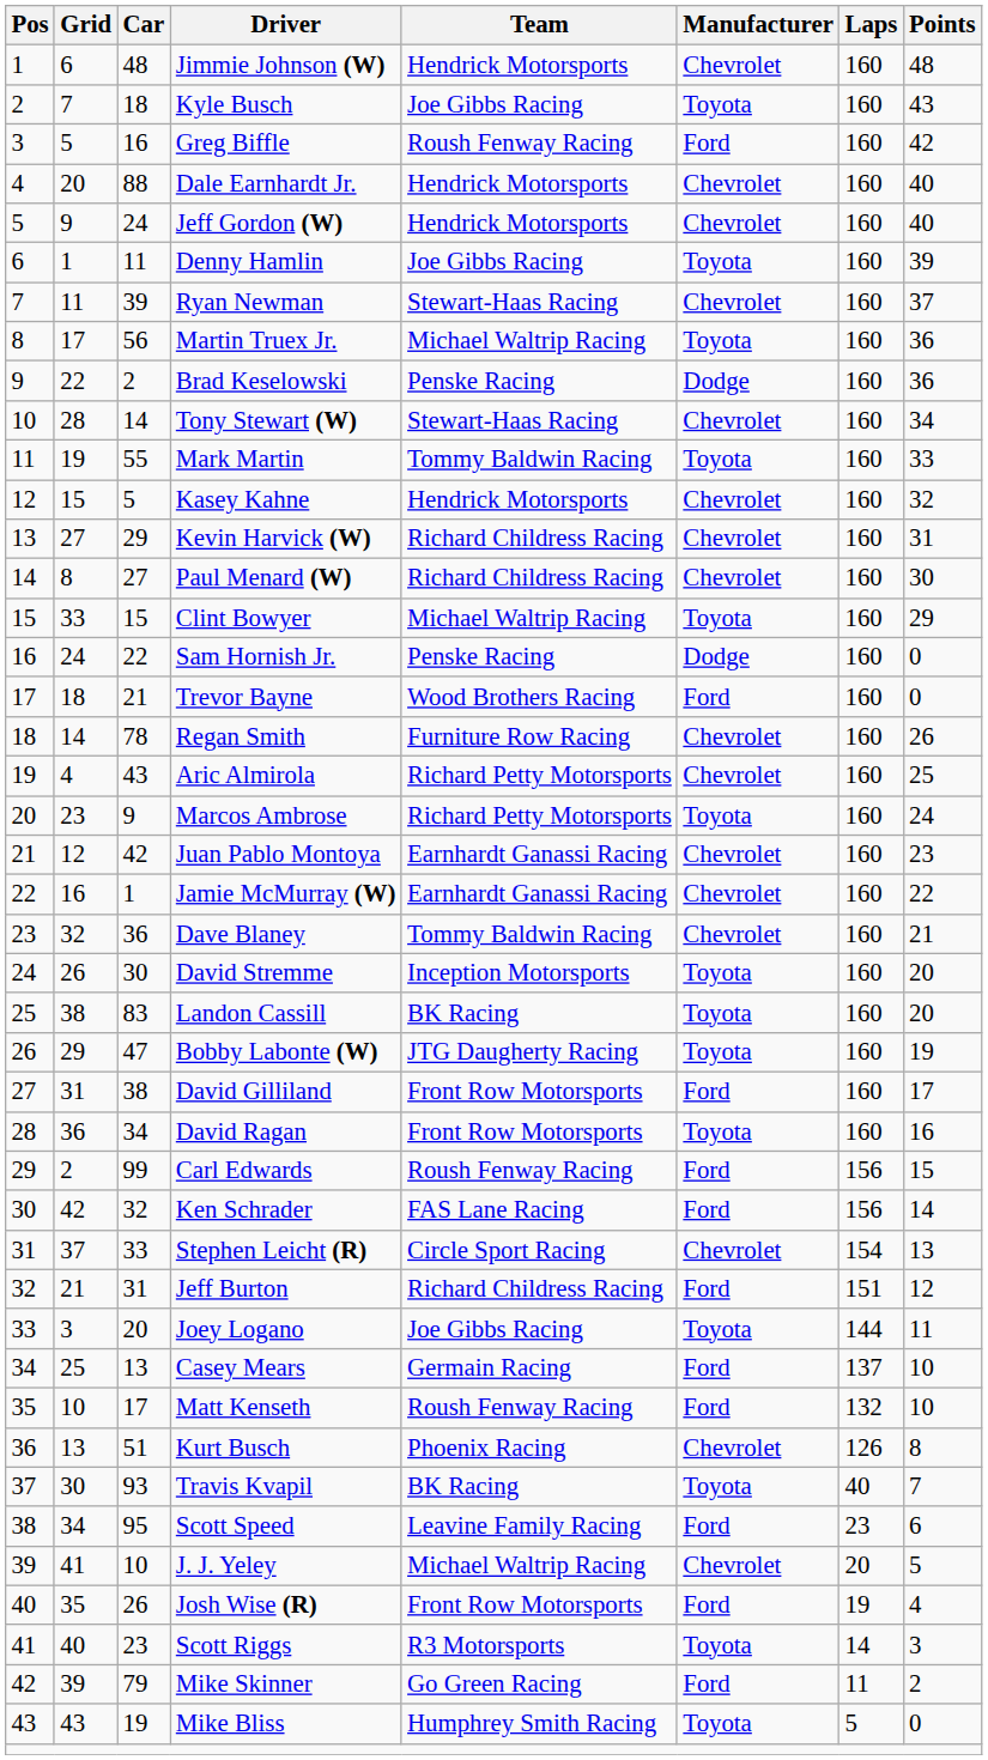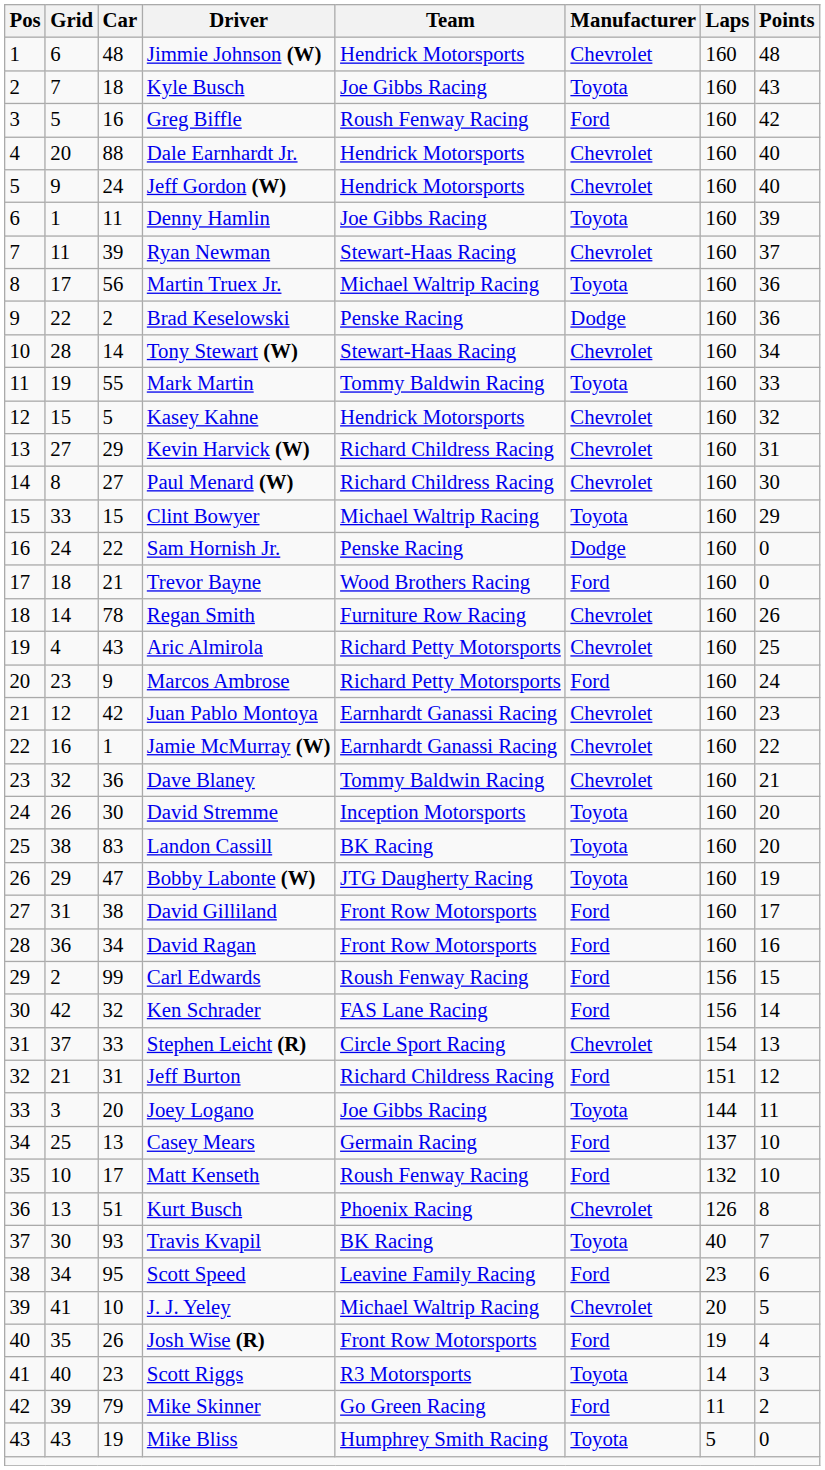Marcos Ambrose | Manufacturer: Toyota -> Ford
David Ragan | Manufacturer: Toyota -> Ford
